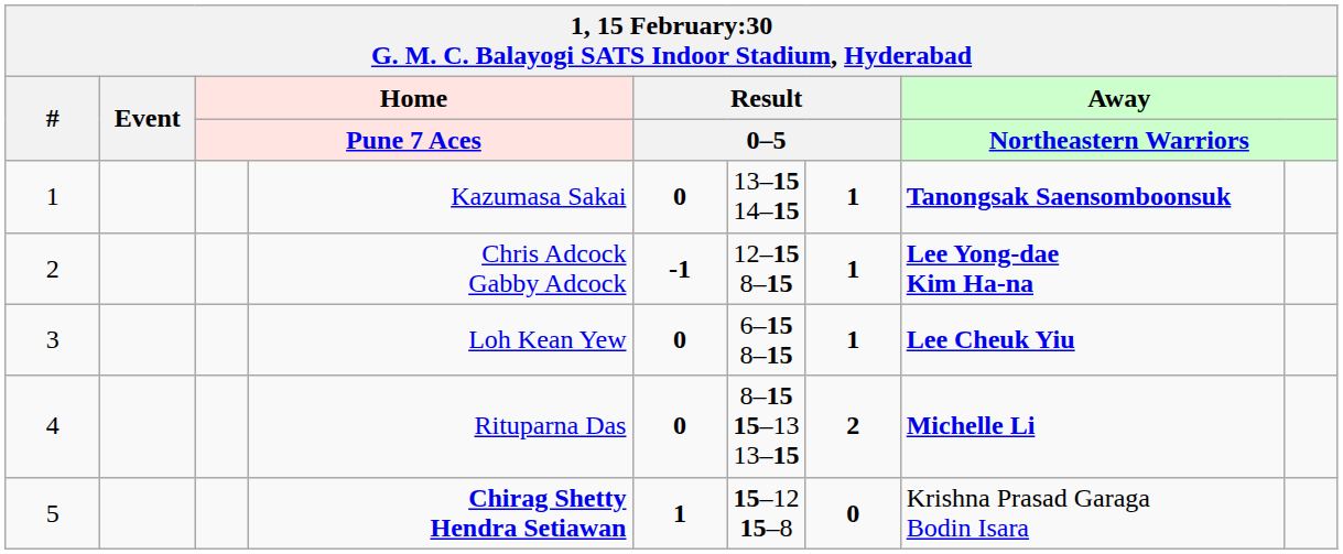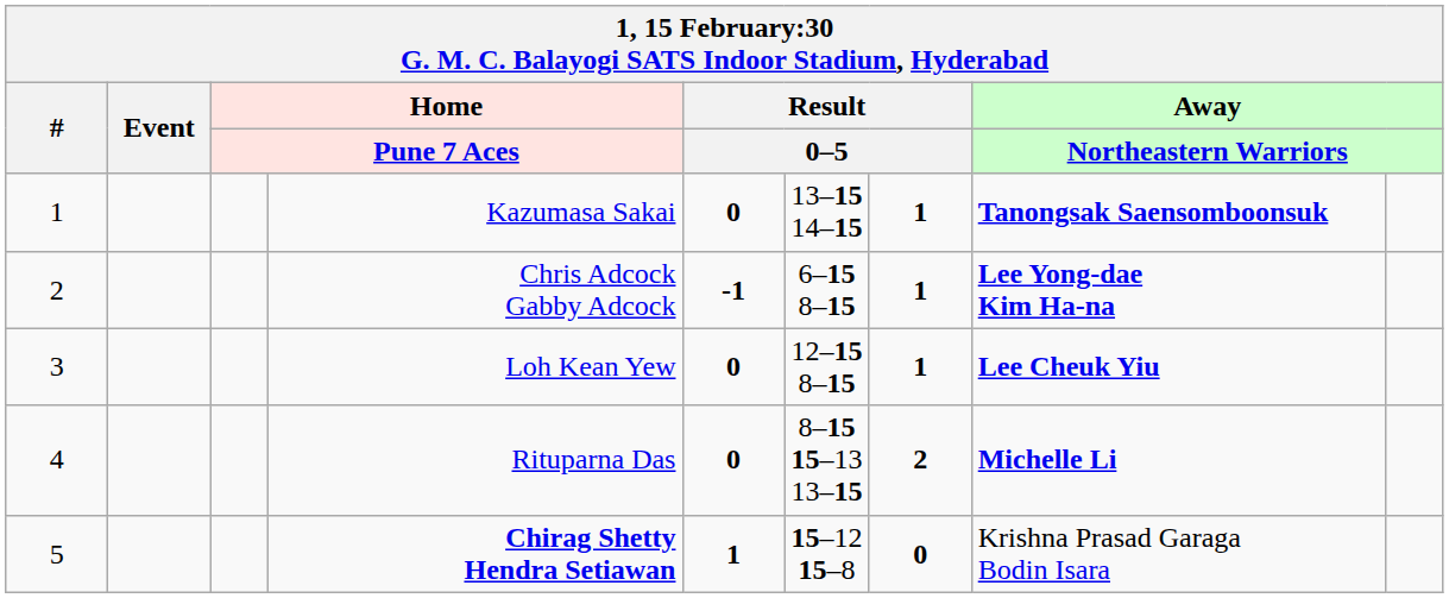Chris Adcock Gabby Adcock | column 6: 12–15 8–15 -> 6–15 8–15
Loh Kean Yew | column 6: 6–15 8–15 -> 12–15 8–15
